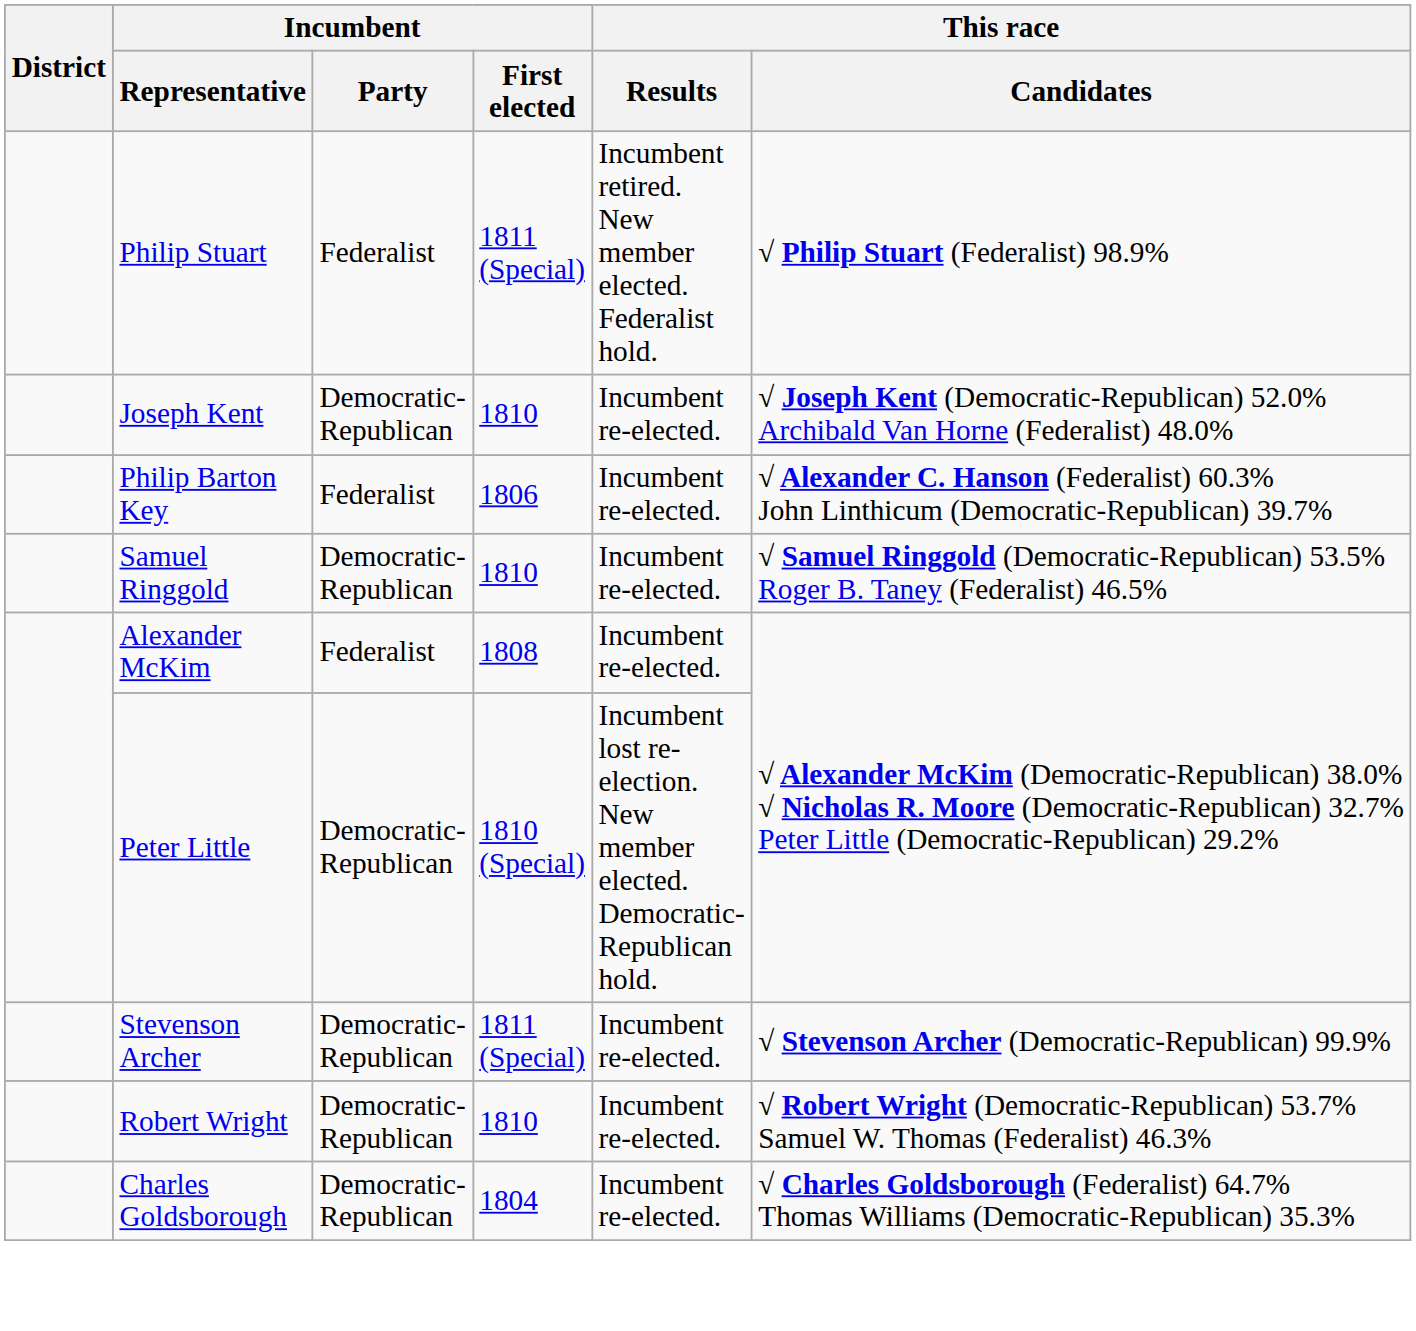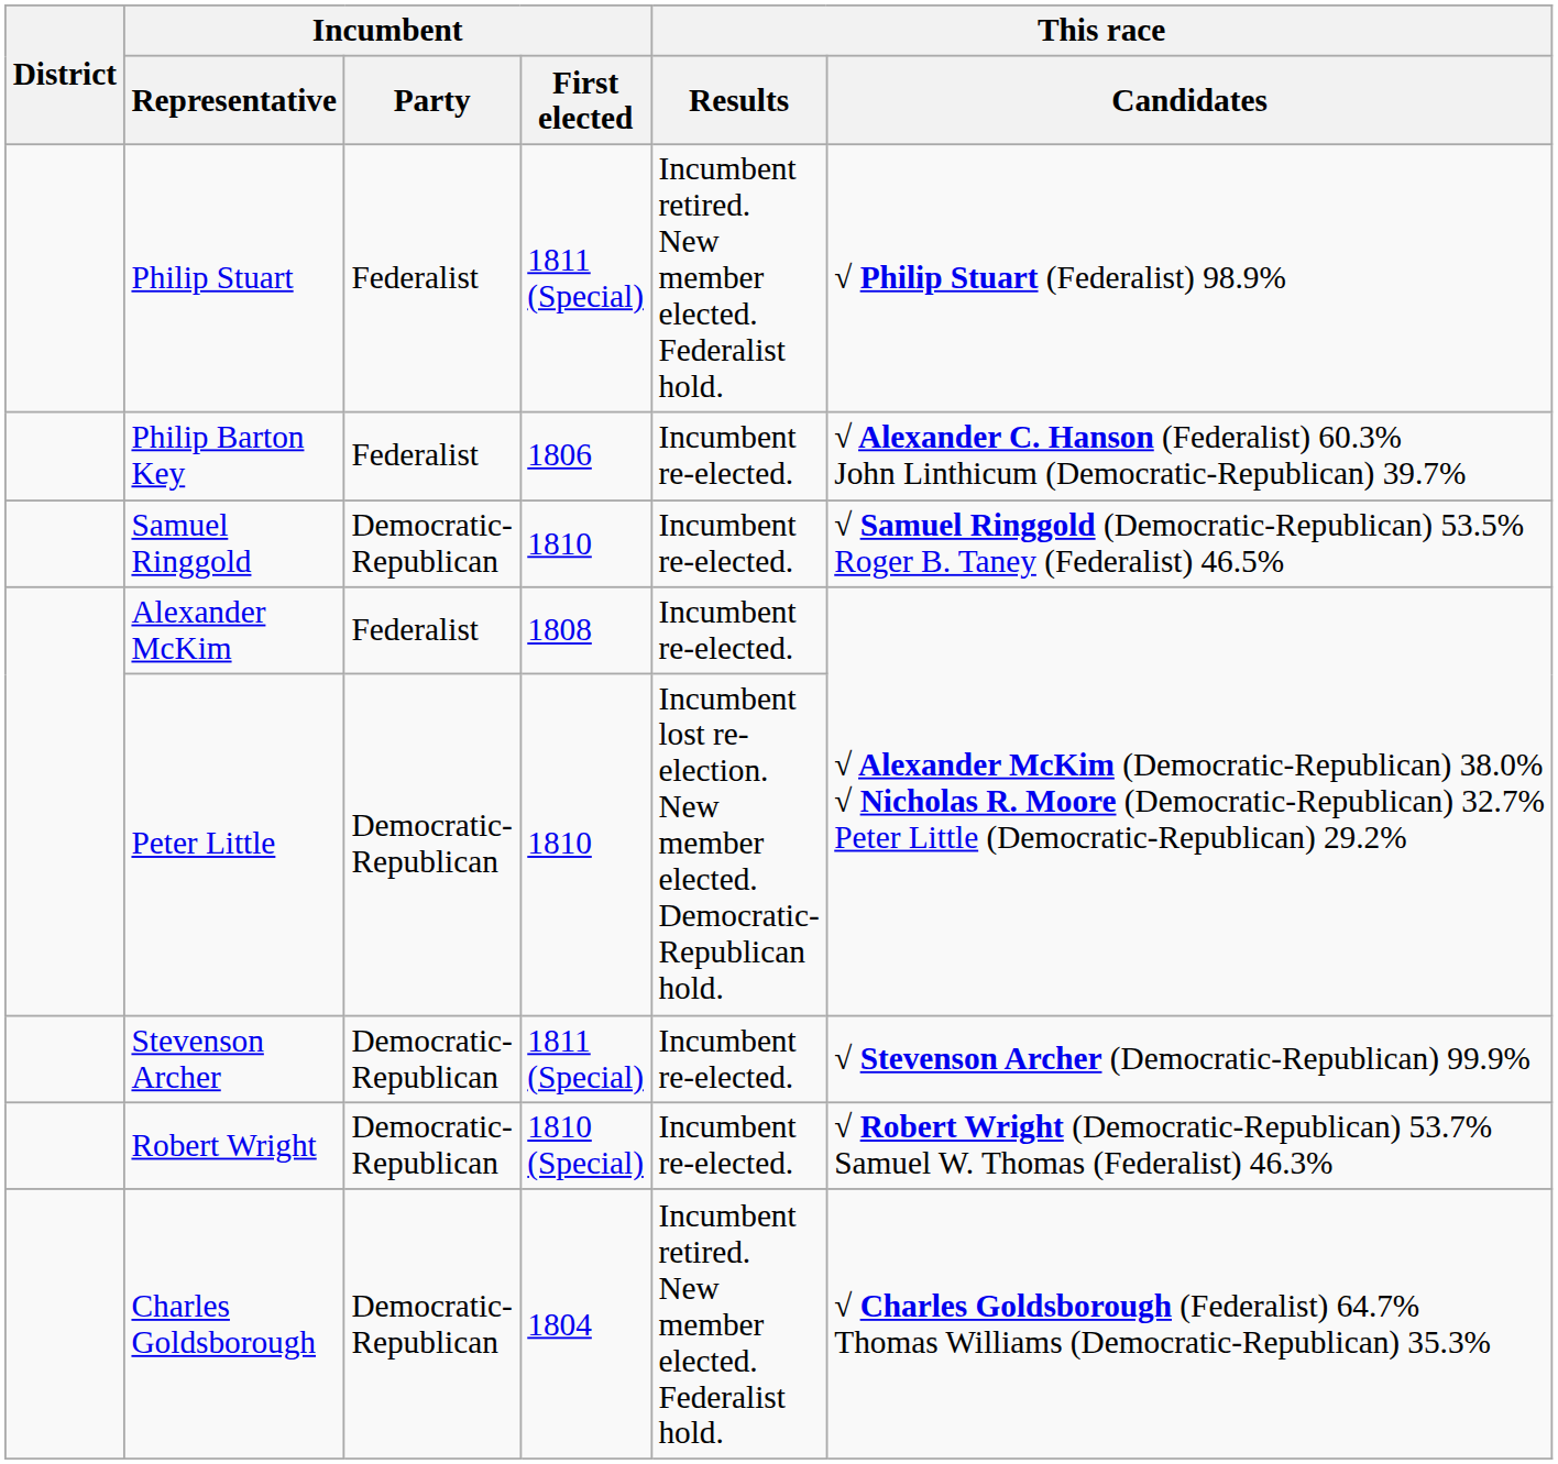- row: Joseph Kent | Democratic-Republican | 1810 | Incumbent re-elected. | √ Joseph Kent (Democratic-Republican) 52.0% Archibald Van Horne (Federalist) 48.0%
Peter Little | Incumbent / First elected: 1810 (Special) -> 1810
Robert Wright | Incumbent / First elected: 1810 -> 1810 (Special)
Charles Goldsborough | This race / Results: Incumbent re-elected. -> Incumbent retired. New member elected. Federalist hold.
